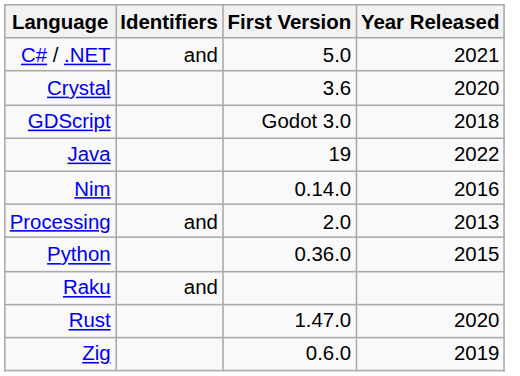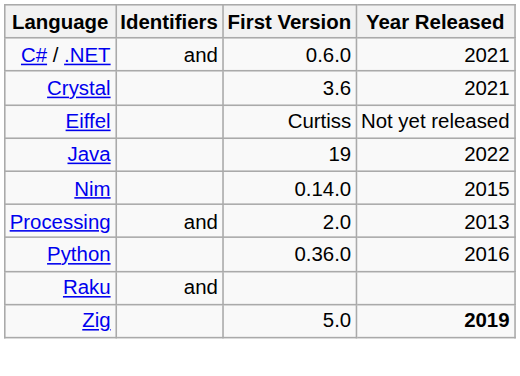C# / .NET | First Version: 5.0 -> 0.6.0
Crystal | Year Released: 2020 -> 2021
+ row: Eiffel | Curtiss | Not yet released
- row: GDScript | Godot 3.0 | 2018
Nim | Year Released: 2016 -> 2015
Python | Year Released: 2015 -> 2016
- row: Rust | 1.47.0 | 2020
Zig | First Version: 0.6.0 -> 5.0
Zig | Year Released: normal -> bold
